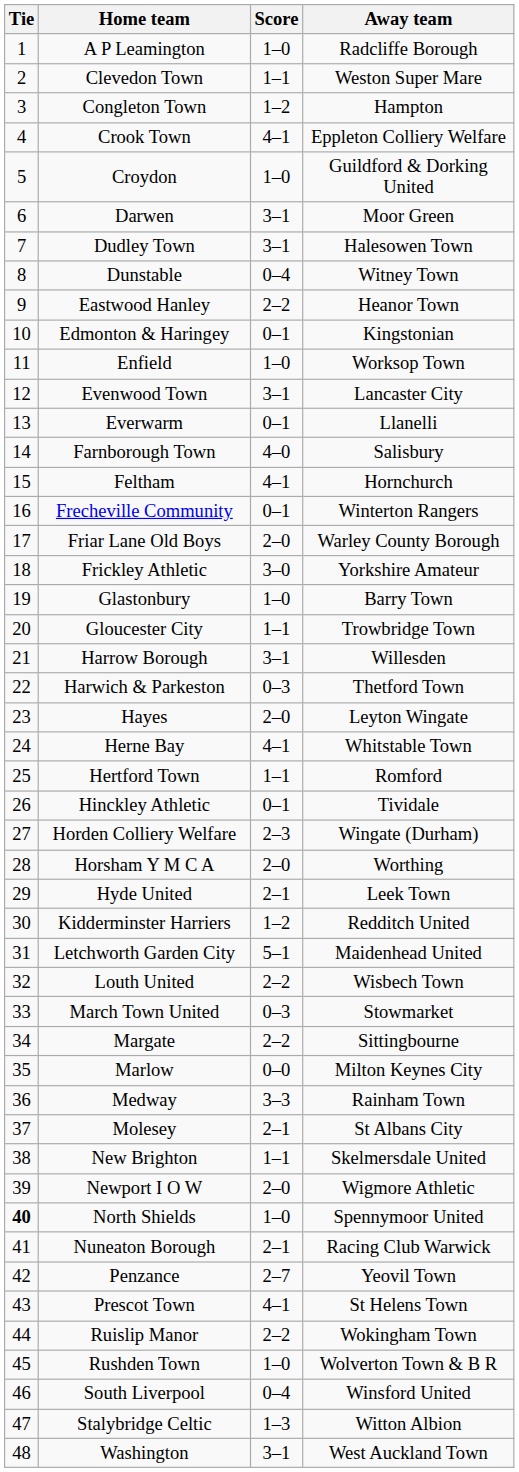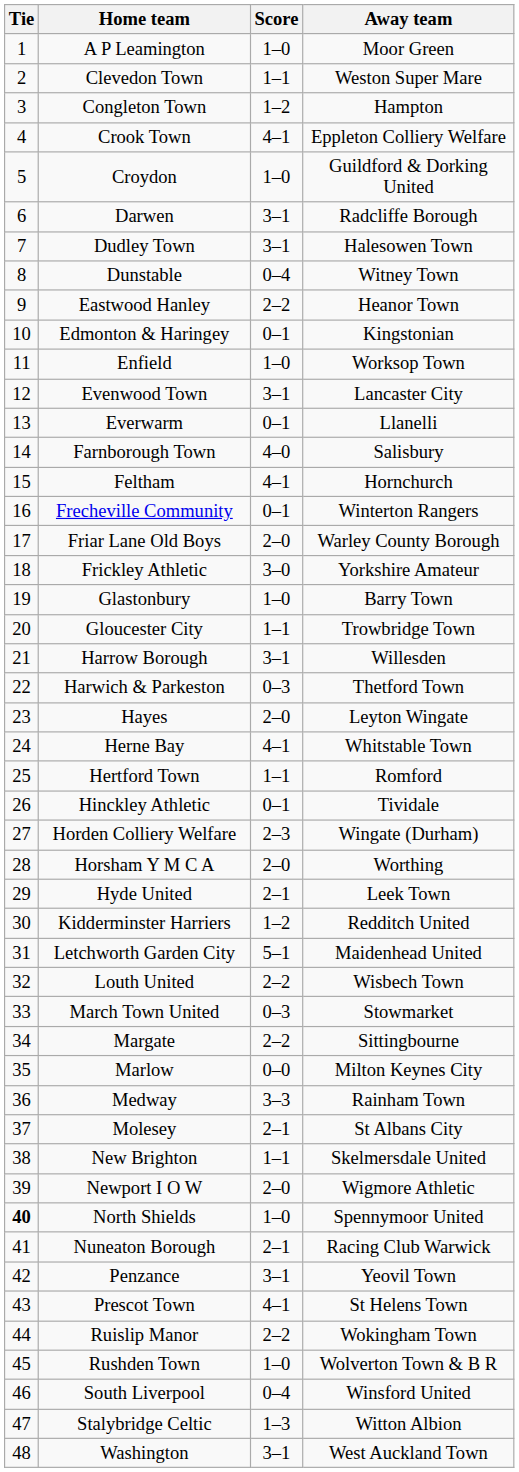A P Leamington | Away team: Radcliffe Borough -> Moor Green
Darwen | Away team: Moor Green -> Radcliffe Borough
Penzance | Score: 2–7 -> 3–1
